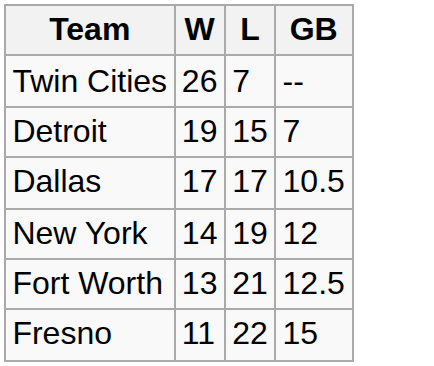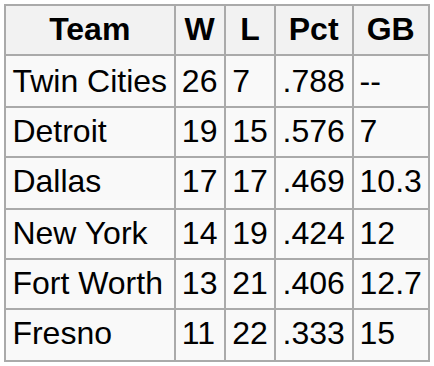+ column: Pct | .788 | .576 | .469 | .424 | .406 | .333
Dallas | GB: 10.5 -> 10.3
Fort Worth | GB: 12.5 -> 12.7
